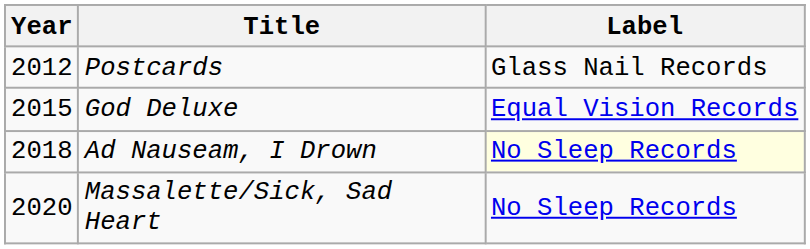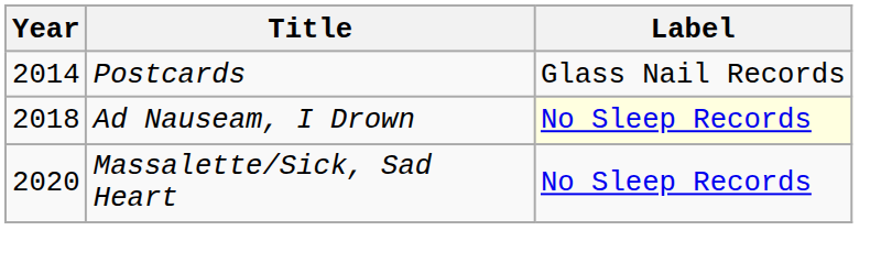Postcards | Year: 2012 -> 2014
- row: 2015 | God Deluxe | Equal Vision Records
